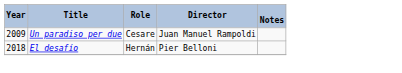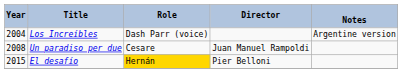+ row: 2004 | Los Increíbles | Dash Parr (voice) | Argentine version
Un paradiso per due | Year: 2009 -> 2008
El desafío | Year: 2018 -> 2015
El desafío | Role: no background -> gold background
